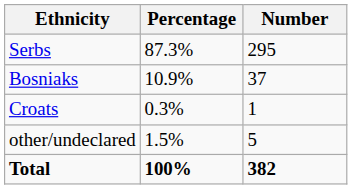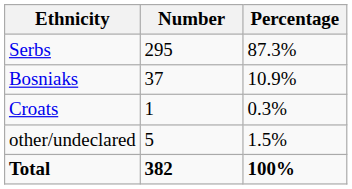columns swapped: Number <-> Percentage
